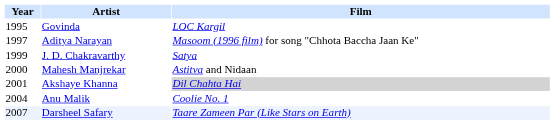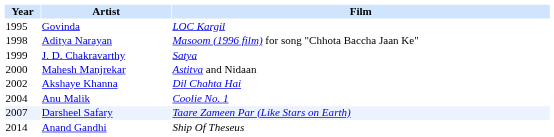Aditya Narayan | Year: 1997 -> 1998
Akshaye Khanna | Year: 2001 -> 2002
Akshaye Khanna | Film: lightgrey background -> no background
+ row: 2014 | Anand Gandhi | Ship Of Theseus
